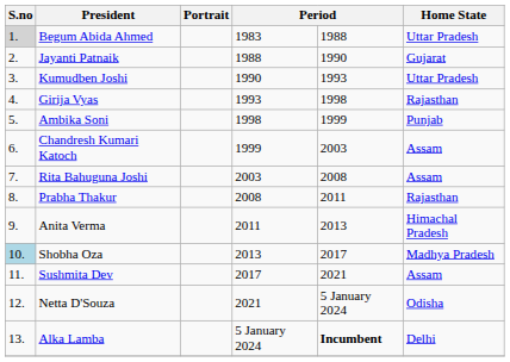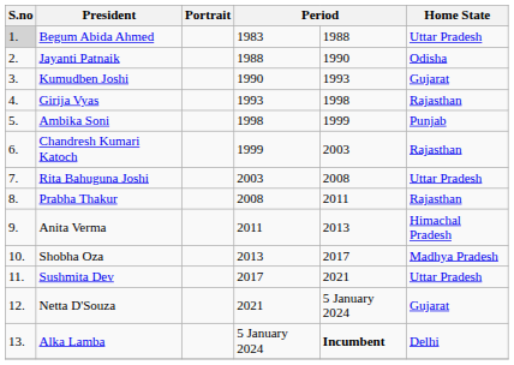Jayanti Patnaik | Home State: Gujarat -> Odisha
Kumudben Joshi | Home State: Uttar Pradesh -> Gujarat
Chandresh Kumari Katoch | Home State: Assam -> Rajasthan
Rita Bahuguna Joshi | Home State: Assam -> Uttar Pradesh
Shobha Oza | S.no: lightblue background -> no background
Sushmita Dev | Home State: Assam -> Uttar Pradesh
Netta D'Souza | Home State: Odisha -> Gujarat
